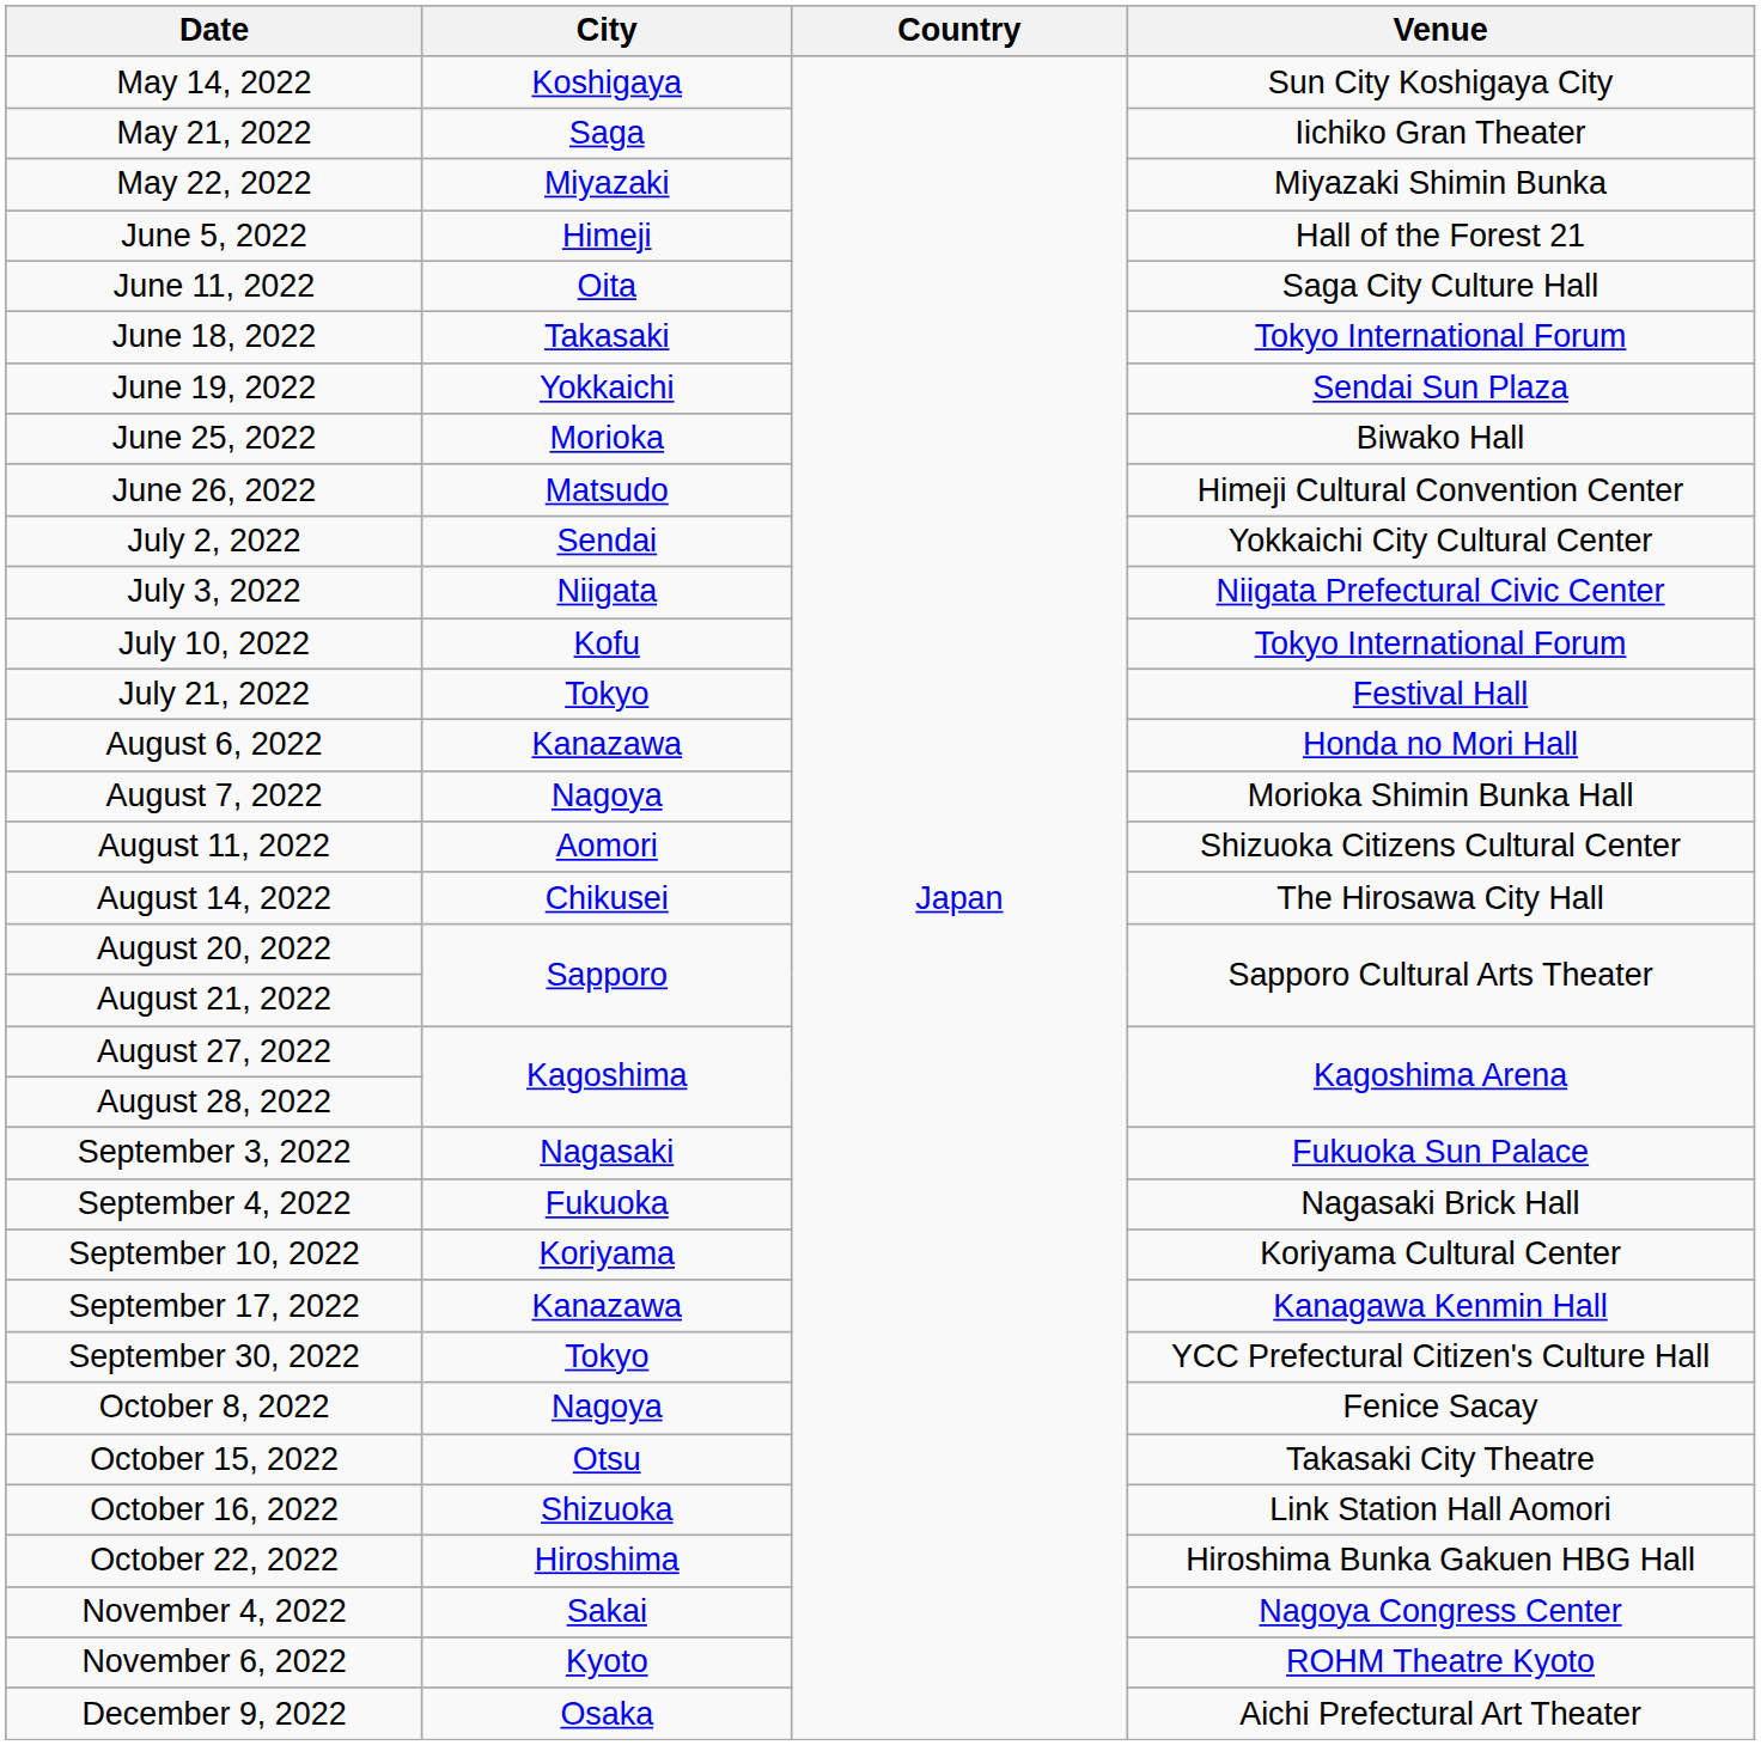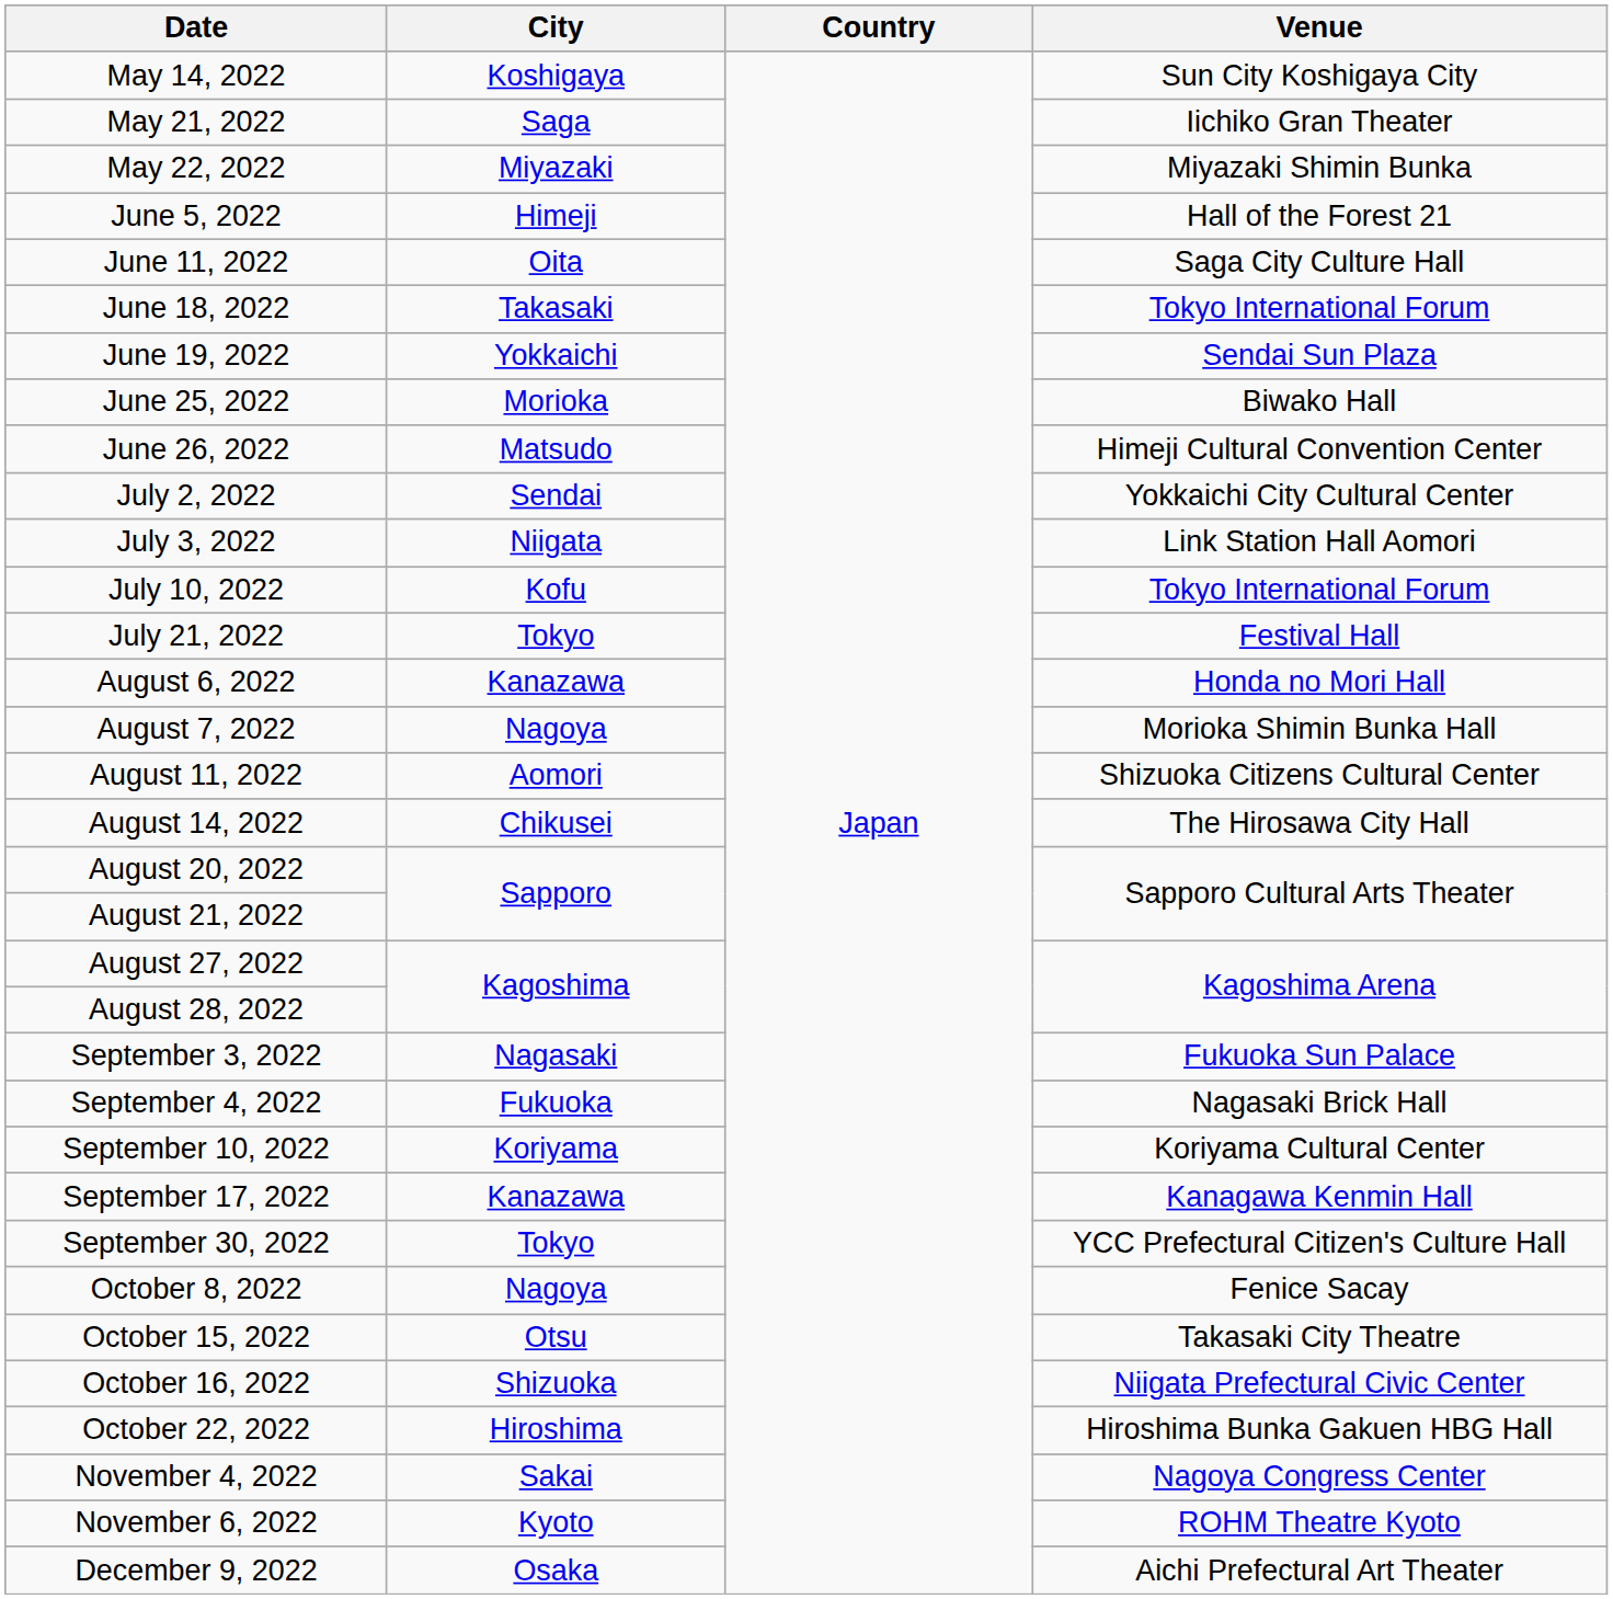July 3, 2022 | Venue: Niigata Prefectural Civic Center -> Link Station Hall Aomori
October 16, 2022 | Venue: Link Station Hall Aomori -> Niigata Prefectural Civic Center
